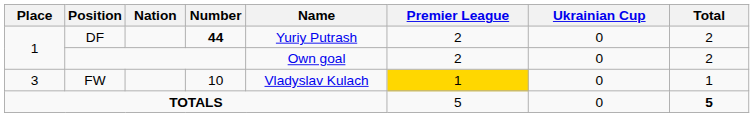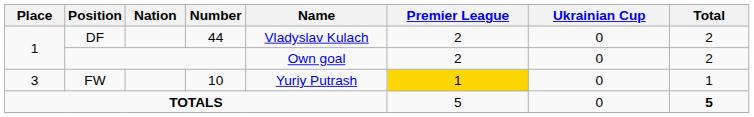DF | Number: bold -> normal
DF | Name: Yuriy Putrash -> Vladyslav Kulach
FW | Name: Vladyslav Kulach -> Yuriy Putrash
